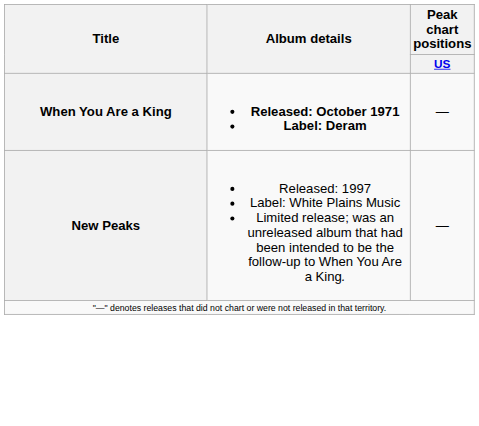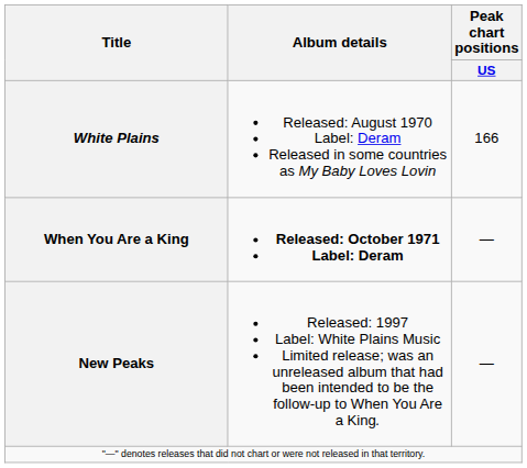+ row: White Plains | Released: August 1970 Label: Deram Released in some countries as My Baby Loves Lovin | 166
